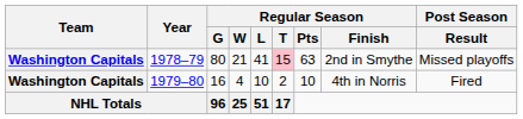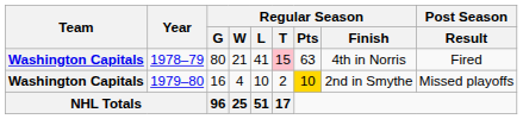1978–79 | Regular Season / Finish: 2nd in Smythe -> 4th in Norris
1978–79 | Post Season / Result: Missed playoffs -> Fired
1979–80 | Regular Season / Pts: no background -> gold background
1979–80 | Regular Season / Finish: 4th in Norris -> 2nd in Smythe
1979–80 | Post Season / Result: Fired -> Missed playoffs
